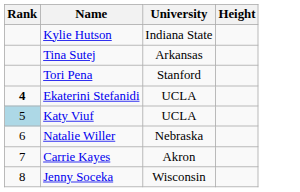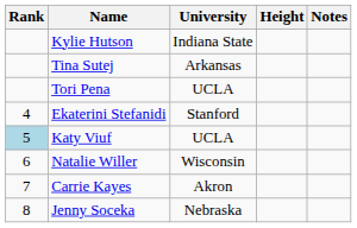+ column: Notes
Tori Pena | University: Stanford -> UCLA
Ekaterini Stefanidi | Rank: bold -> normal
Ekaterini Stefanidi | University: UCLA -> Stanford
Natalie Willer | University: Nebraska -> Wisconsin
Jenny Soceka | University: Wisconsin -> Nebraska
